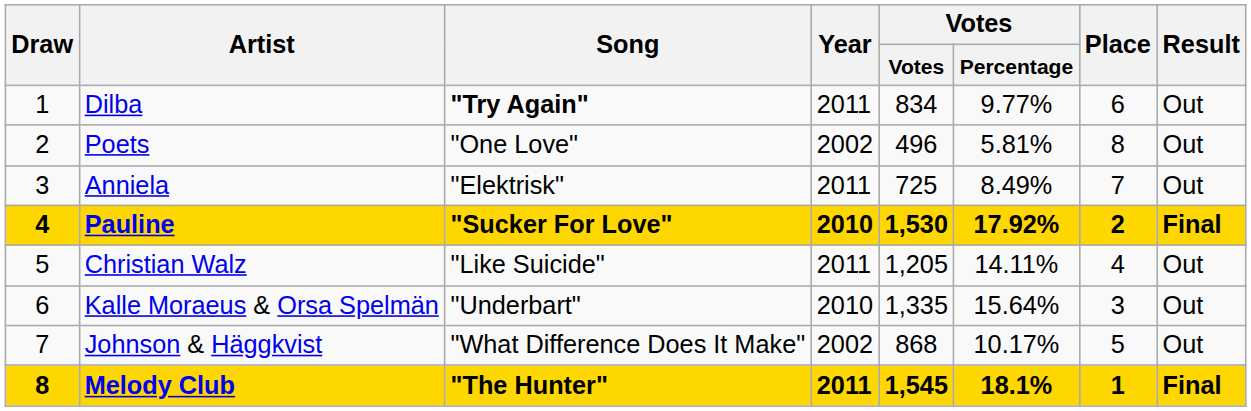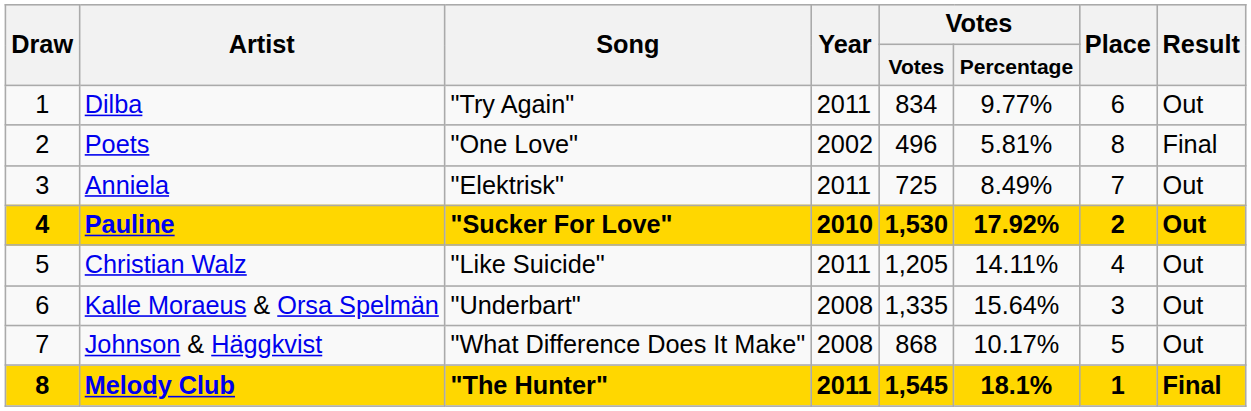Dilba | Song: bold -> normal
Poets | Result: Out -> Final
Pauline | Result: Final -> Out
Kalle Moraeus & Orsa Spelmän | Year: 2010 -> 2008
Johnson & Häggkvist | Year: 2002 -> 2008
